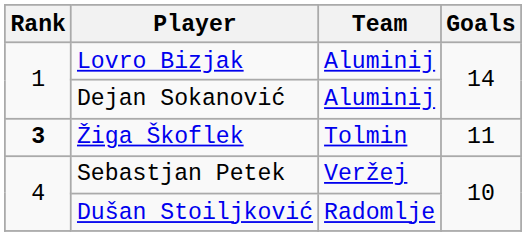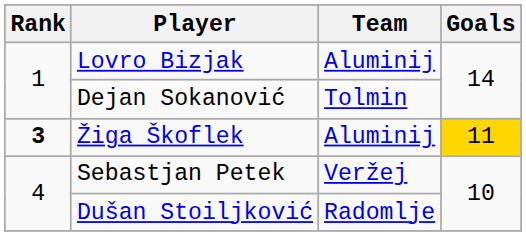Dejan Sokanović | Team: Aluminij -> Tolmin
Žiga Škoflek | Team: Tolmin -> Aluminij
Žiga Škoflek | Goals: no background -> gold background
